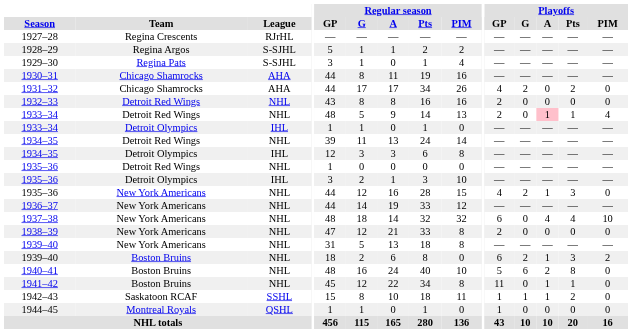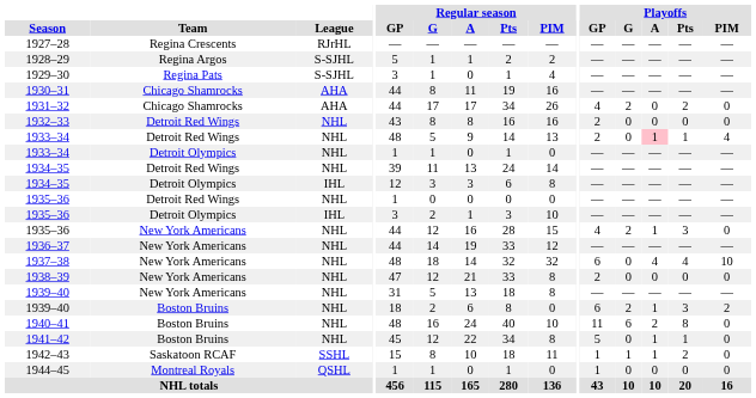1933–34 / Detroit Olympics | League: IHL -> NHL
1940–41 | Playoffs / GP: 5 -> 11
1941–42 | Playoffs / GP: 11 -> 5
